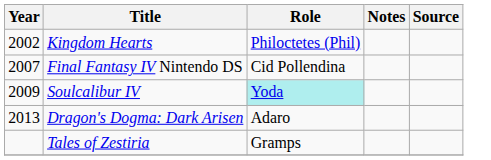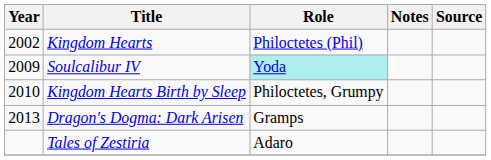- row: 2007 | Final Fantasy IV Nintendo DS | Cid Pollendina
+ row: 2010 | Kingdom Hearts Birth by Sleep | Philoctetes, Grumpy
Dragon's Dogma: Dark Arisen | Role: Adaro -> Gramps
Tales of Zestiria | Role: Gramps -> Adaro
